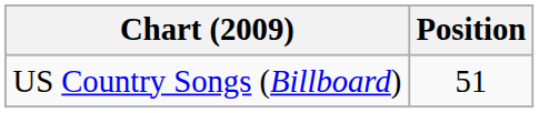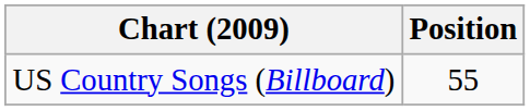US Country Songs (Billboard) | Position: 51 -> 55
